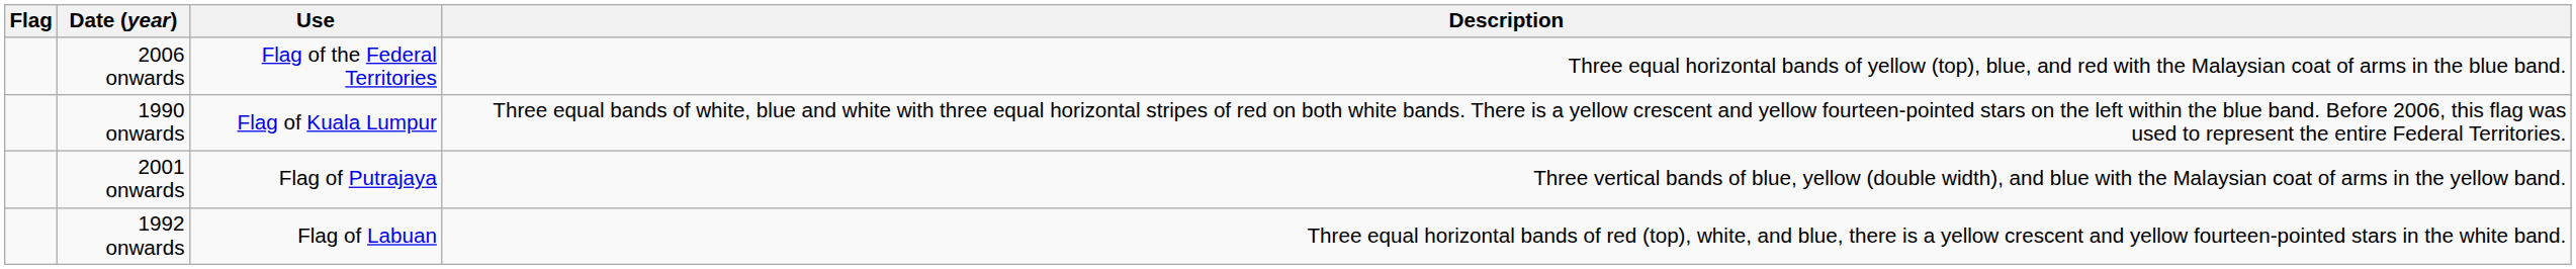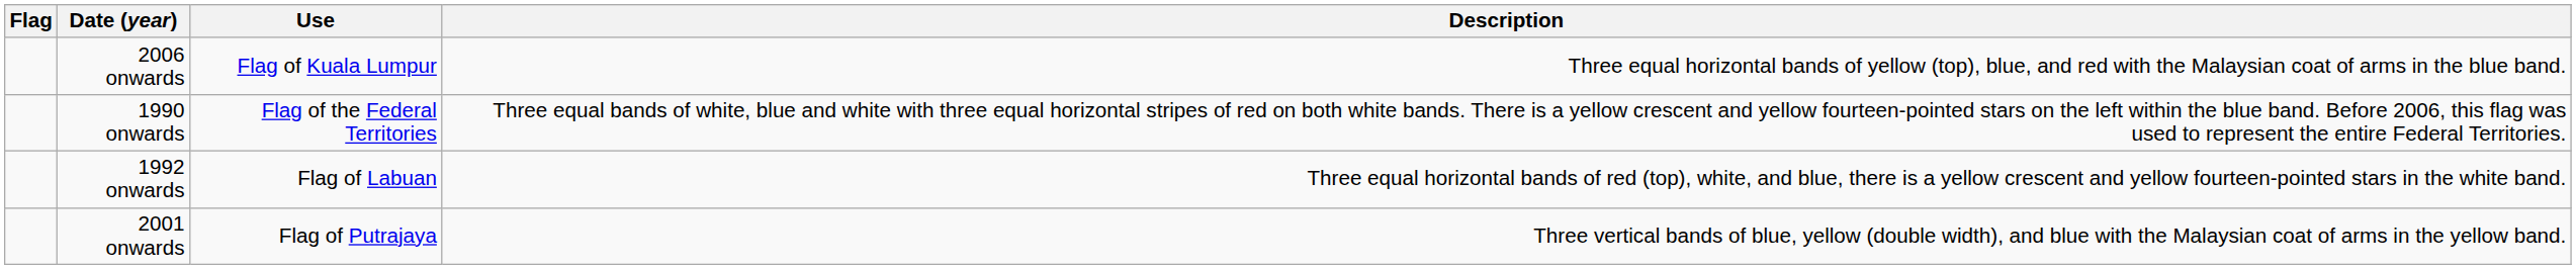2006 onwards | Use: Flag of the Federal Territories -> Flag of Kuala Lumpur
1990 onwards | Use: Flag of Kuala Lumpur -> Flag of the Federal Territories
rows swapped: 1992 onwards <-> 2001 onwards
